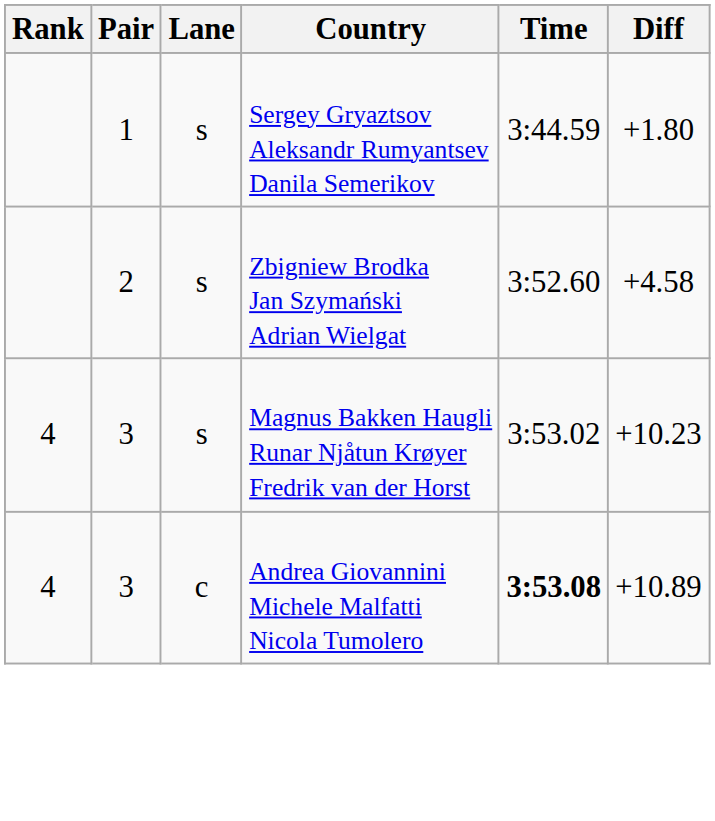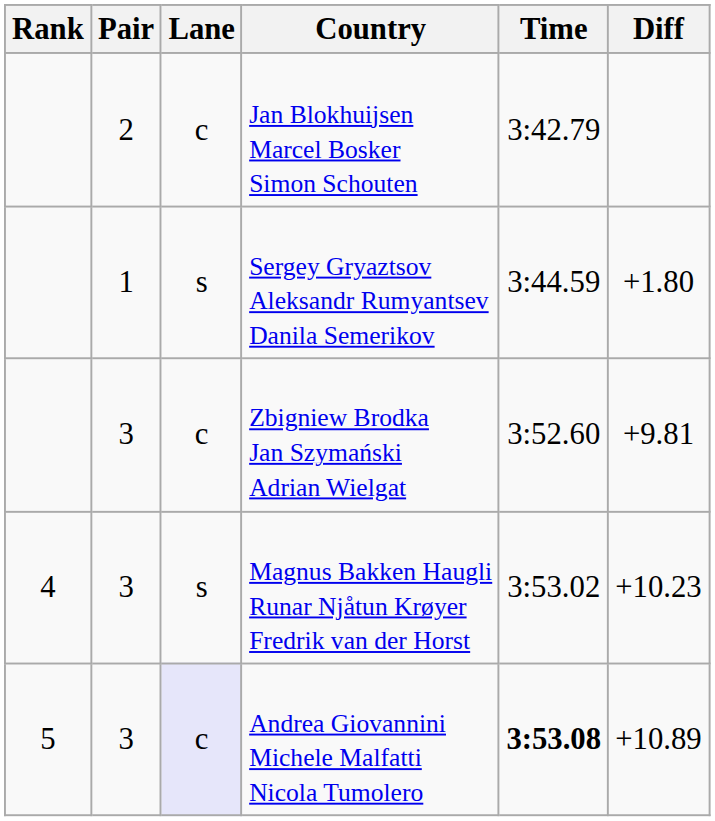+ row: 2 | c | Jan Blokhuijsen Marcel Bosker Simon Schouten | 3:42.79
Zbigniew Brodka Jan Szymański Adrian Wielgat | Pair: 2 -> 3
Zbigniew Brodka Jan Szymański Adrian Wielgat | Lane: s -> c
Zbigniew Brodka Jan Szymański Adrian Wielgat | Diff: +4.58 -> +9.81
Andrea Giovannini Michele Malfatti Nicola Tumolero | Rank: 4 -> 5
Andrea Giovannini Michele Malfatti Nicola Tumolero | Lane: no background -> lavender background
